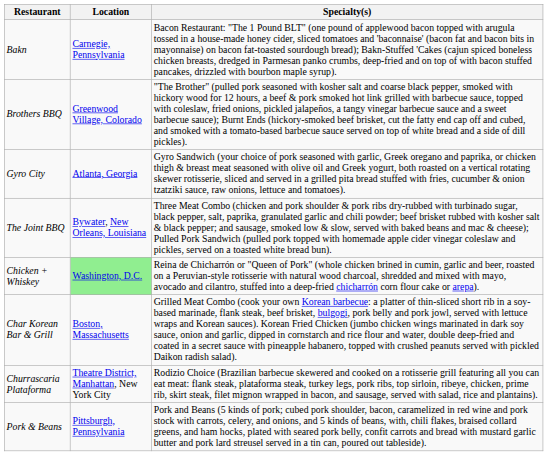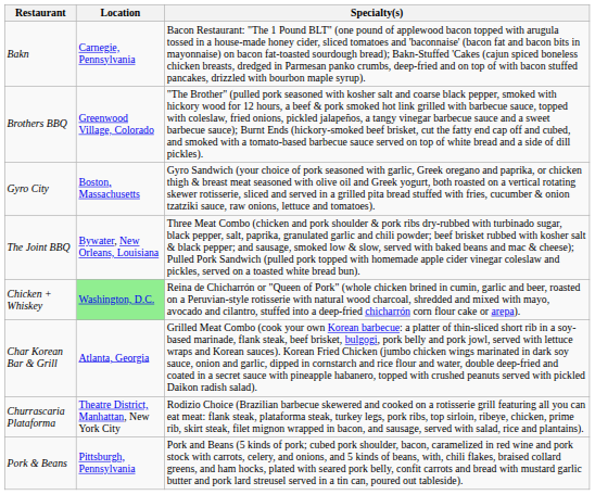Gyro City | Location: Atlanta, Georgia -> Boston, Massachusetts
Char Korean Bar & Grill | Location: Boston, Massachusetts -> Atlanta, Georgia
